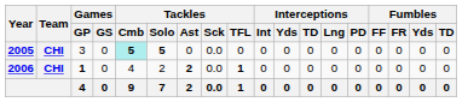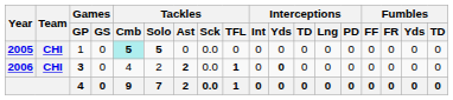2005 | Games / GP: 3 -> 1
2006 | Games / GP: 1 -> 3
2006 | Interceptions / Yds: normal -> bold
